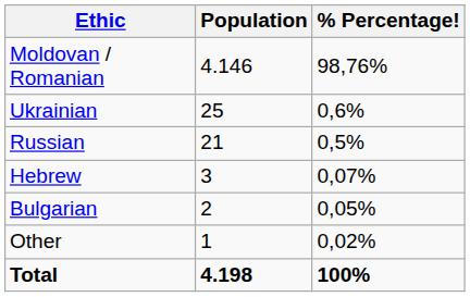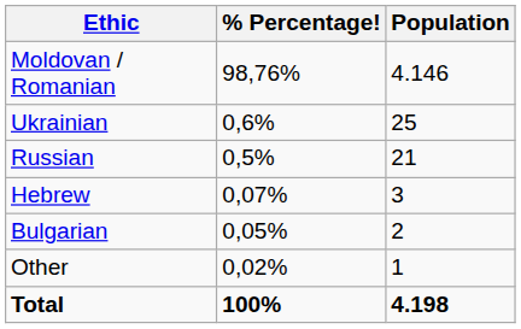columns swapped: Population <-> % Percentage!
